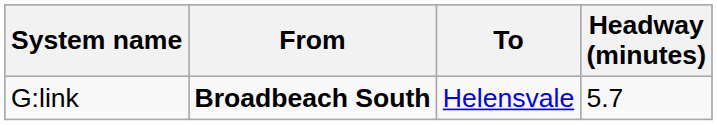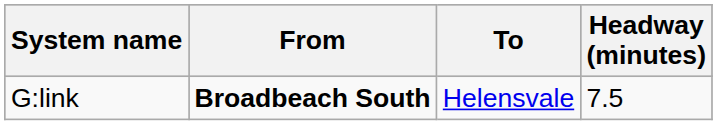G:link | Headway (minutes): 5.7 -> 7.5
